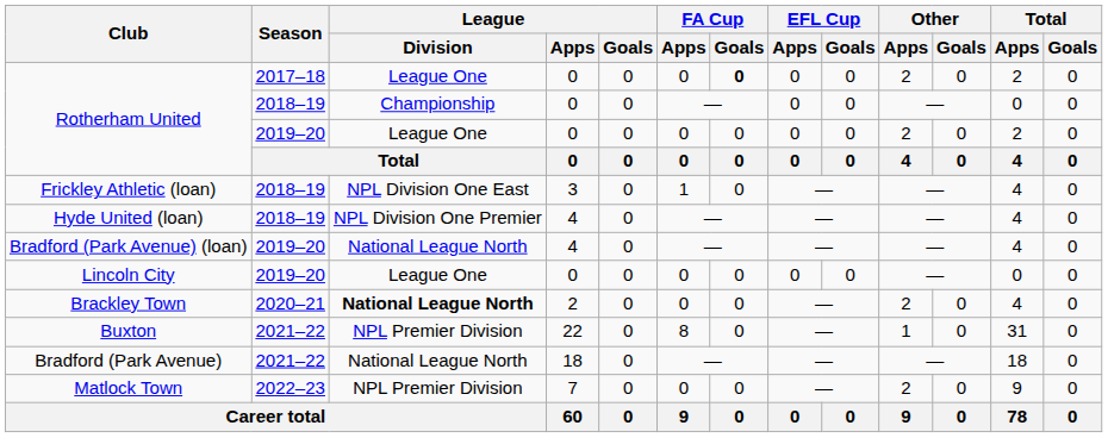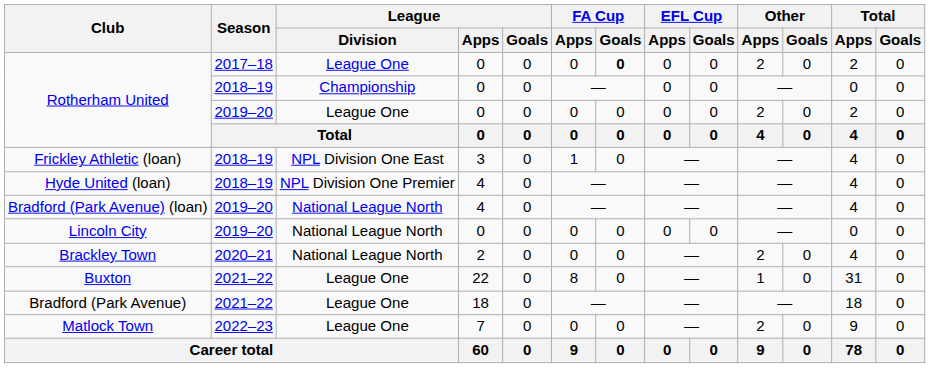Lincoln City | League / Division: League One -> National League North
Brackley Town | League / Division: bold -> normal
Buxton | League / Division: NPL Premier Division -> League One
Bradford (Park Avenue) | League / Division: National League North -> League One
Matlock Town | League / Division: NPL Premier Division -> League One
